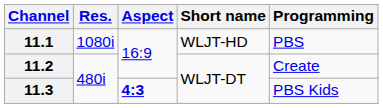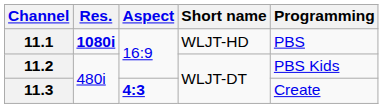11.1 | Res.: normal -> bold
11.2 | Programming: Create -> PBS Kids
11.3 | Programming: PBS Kids -> Create
